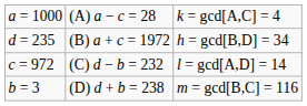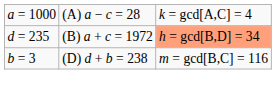(B) a + c = 1972 | column 3: no background -> lightsalmon background
- row: c = 972 | (C) d − b = 232 | l = gcd[A,D] = 14
